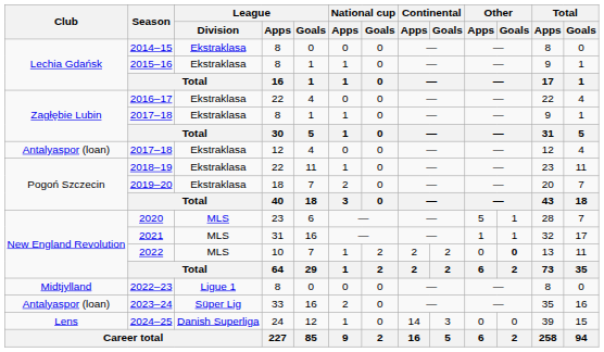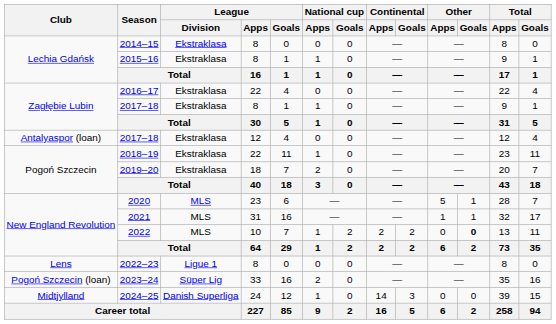2022–23 | Club: Midtjylland -> Lens
2023–24 | Club: Antalyaspor (loan) -> Pogoń Szczecin (loan)
2024–25 | Club: Lens -> Midtjylland
